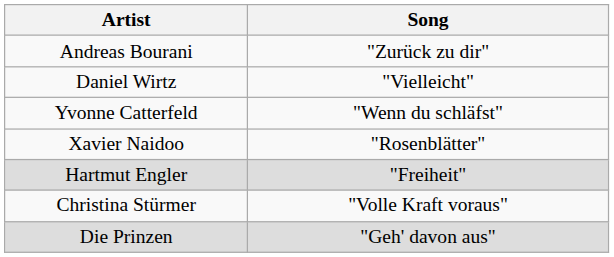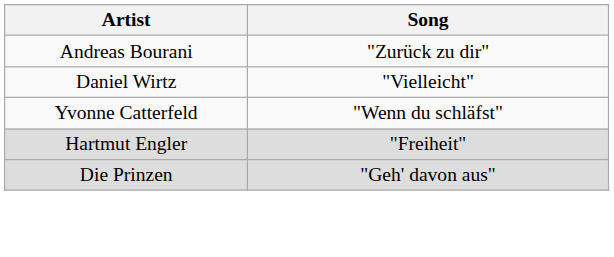- row: Xavier Naidoo | "Rosenblätter"
- row: Christina Stürmer | "Volle Kraft voraus"
